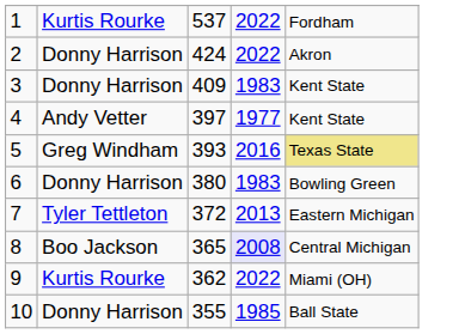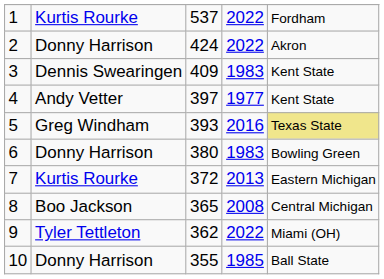3 | column 2: Donny Harrison -> Dennis Swearingen
7 | column 2: Tyler Tettleton -> Kurtis Rourke
8 | column 4: lavender background -> no background
9 | column 2: Kurtis Rourke -> Tyler Tettleton
